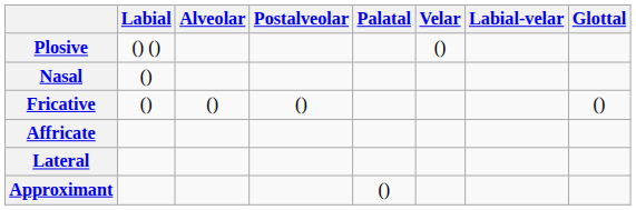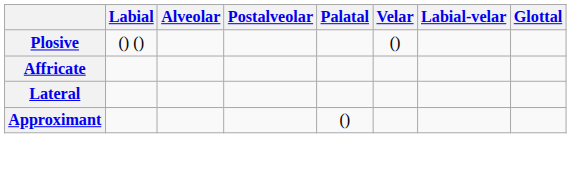- row: Nasal | ()
- row: Fricative | () | () | () | ()
